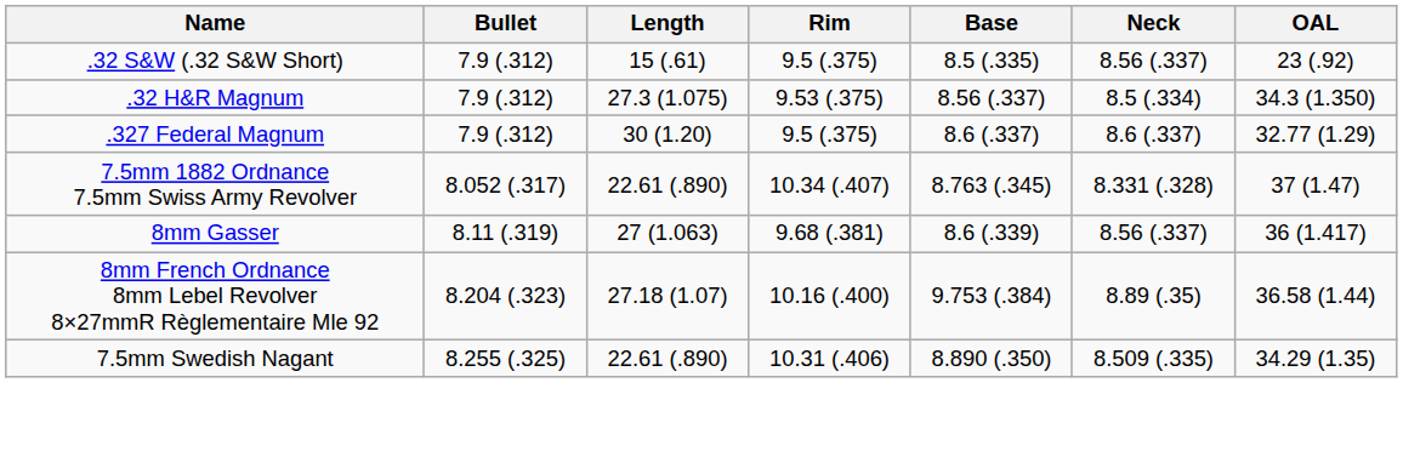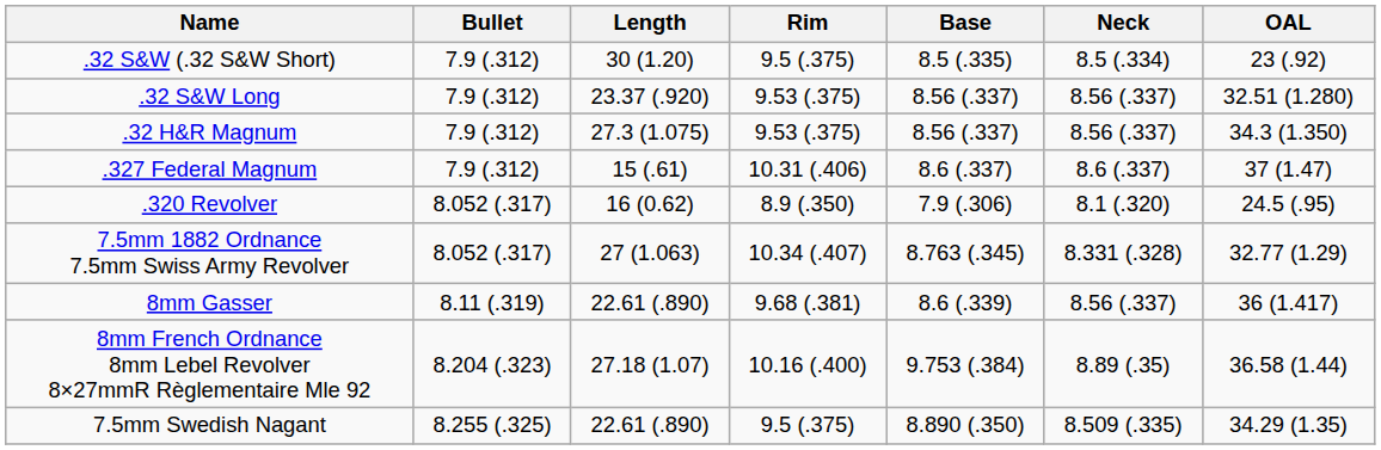.32 S&W (.32 S&W Short) | Length: 15 (.61) -> 30 (1.20)
.32 S&W (.32 S&W Short) | Neck: 8.56 (.337) -> 8.5 (.334)
+ row: .32 S&W Long | 7.9 (.312) | 23.37 (.920) | 9.53 (.375) | 8.56 (.337) | 8.56 (.337) | 32.51 (1.280)
.32 H&R Magnum | Neck: 8.5 (.334) -> 8.56 (.337)
.327 Federal Magnum | Length: 30 (1.20) -> 15 (.61)
.327 Federal Magnum | Rim: 9.5 (.375) -> 10.31 (.406)
.327 Federal Magnum | OAL: 32.77 (1.29) -> 37 (1.47)
+ row: .320 Revolver | 8.052 (.317) | 16 (0.62) | 8.9 (.350) | 7.9 (.306) | 8.1 (.320) | 24.5 (.95)
7.5mm 1882 Ordnance 7.5mm Swiss Army Revolver | Length: 22.61 (.890) -> 27 (1.063)
7.5mm 1882 Ordnance 7.5mm Swiss Army Revolver | OAL: 37 (1.47) -> 32.77 (1.29)
8mm Gasser | Length: 27 (1.063) -> 22.61 (.890)
7.5mm Swedish Nagant | Rim: 10.31 (.406) -> 9.5 (.375)
